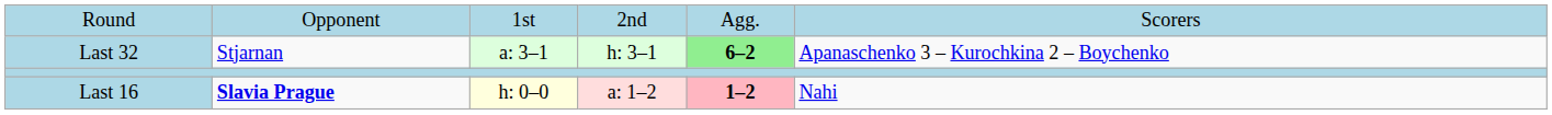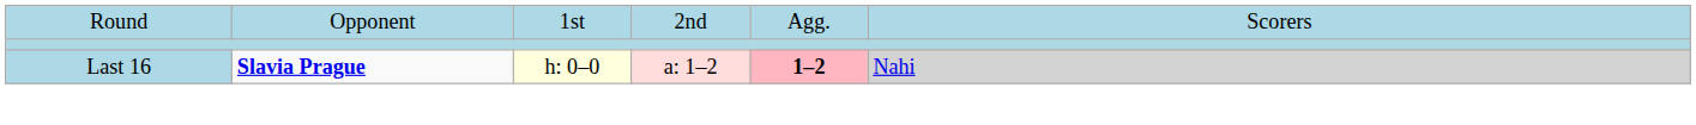- row: Last 32 | Stjarnan | a: 3–1 | h: 3–1 | 6–2 | Apanaschenko 3 – Kurochkina 2 – Boychenko
Last 16 | column 6: no background -> lightgrey background
